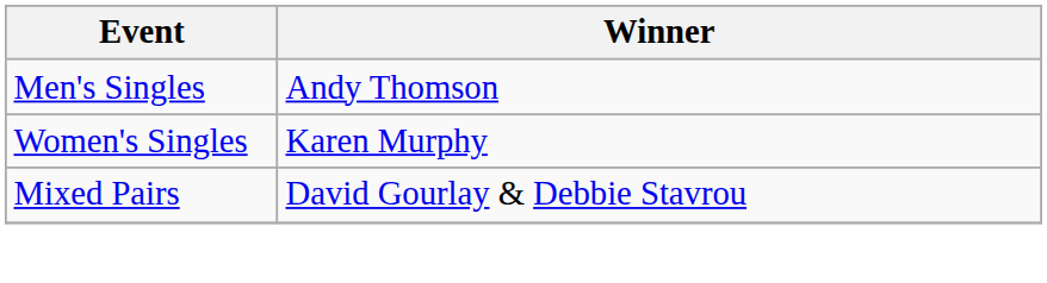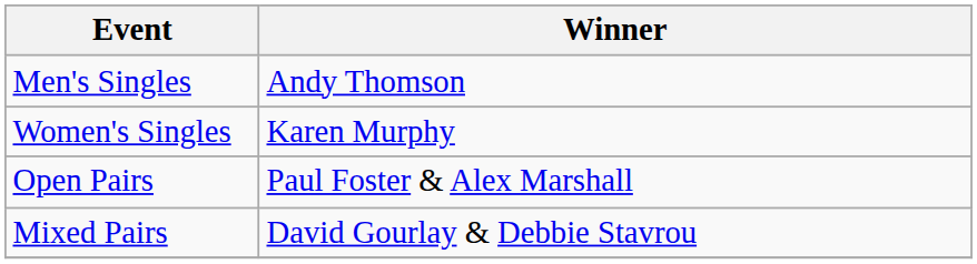+ row: Open Pairs | Paul Foster & Alex Marshall
